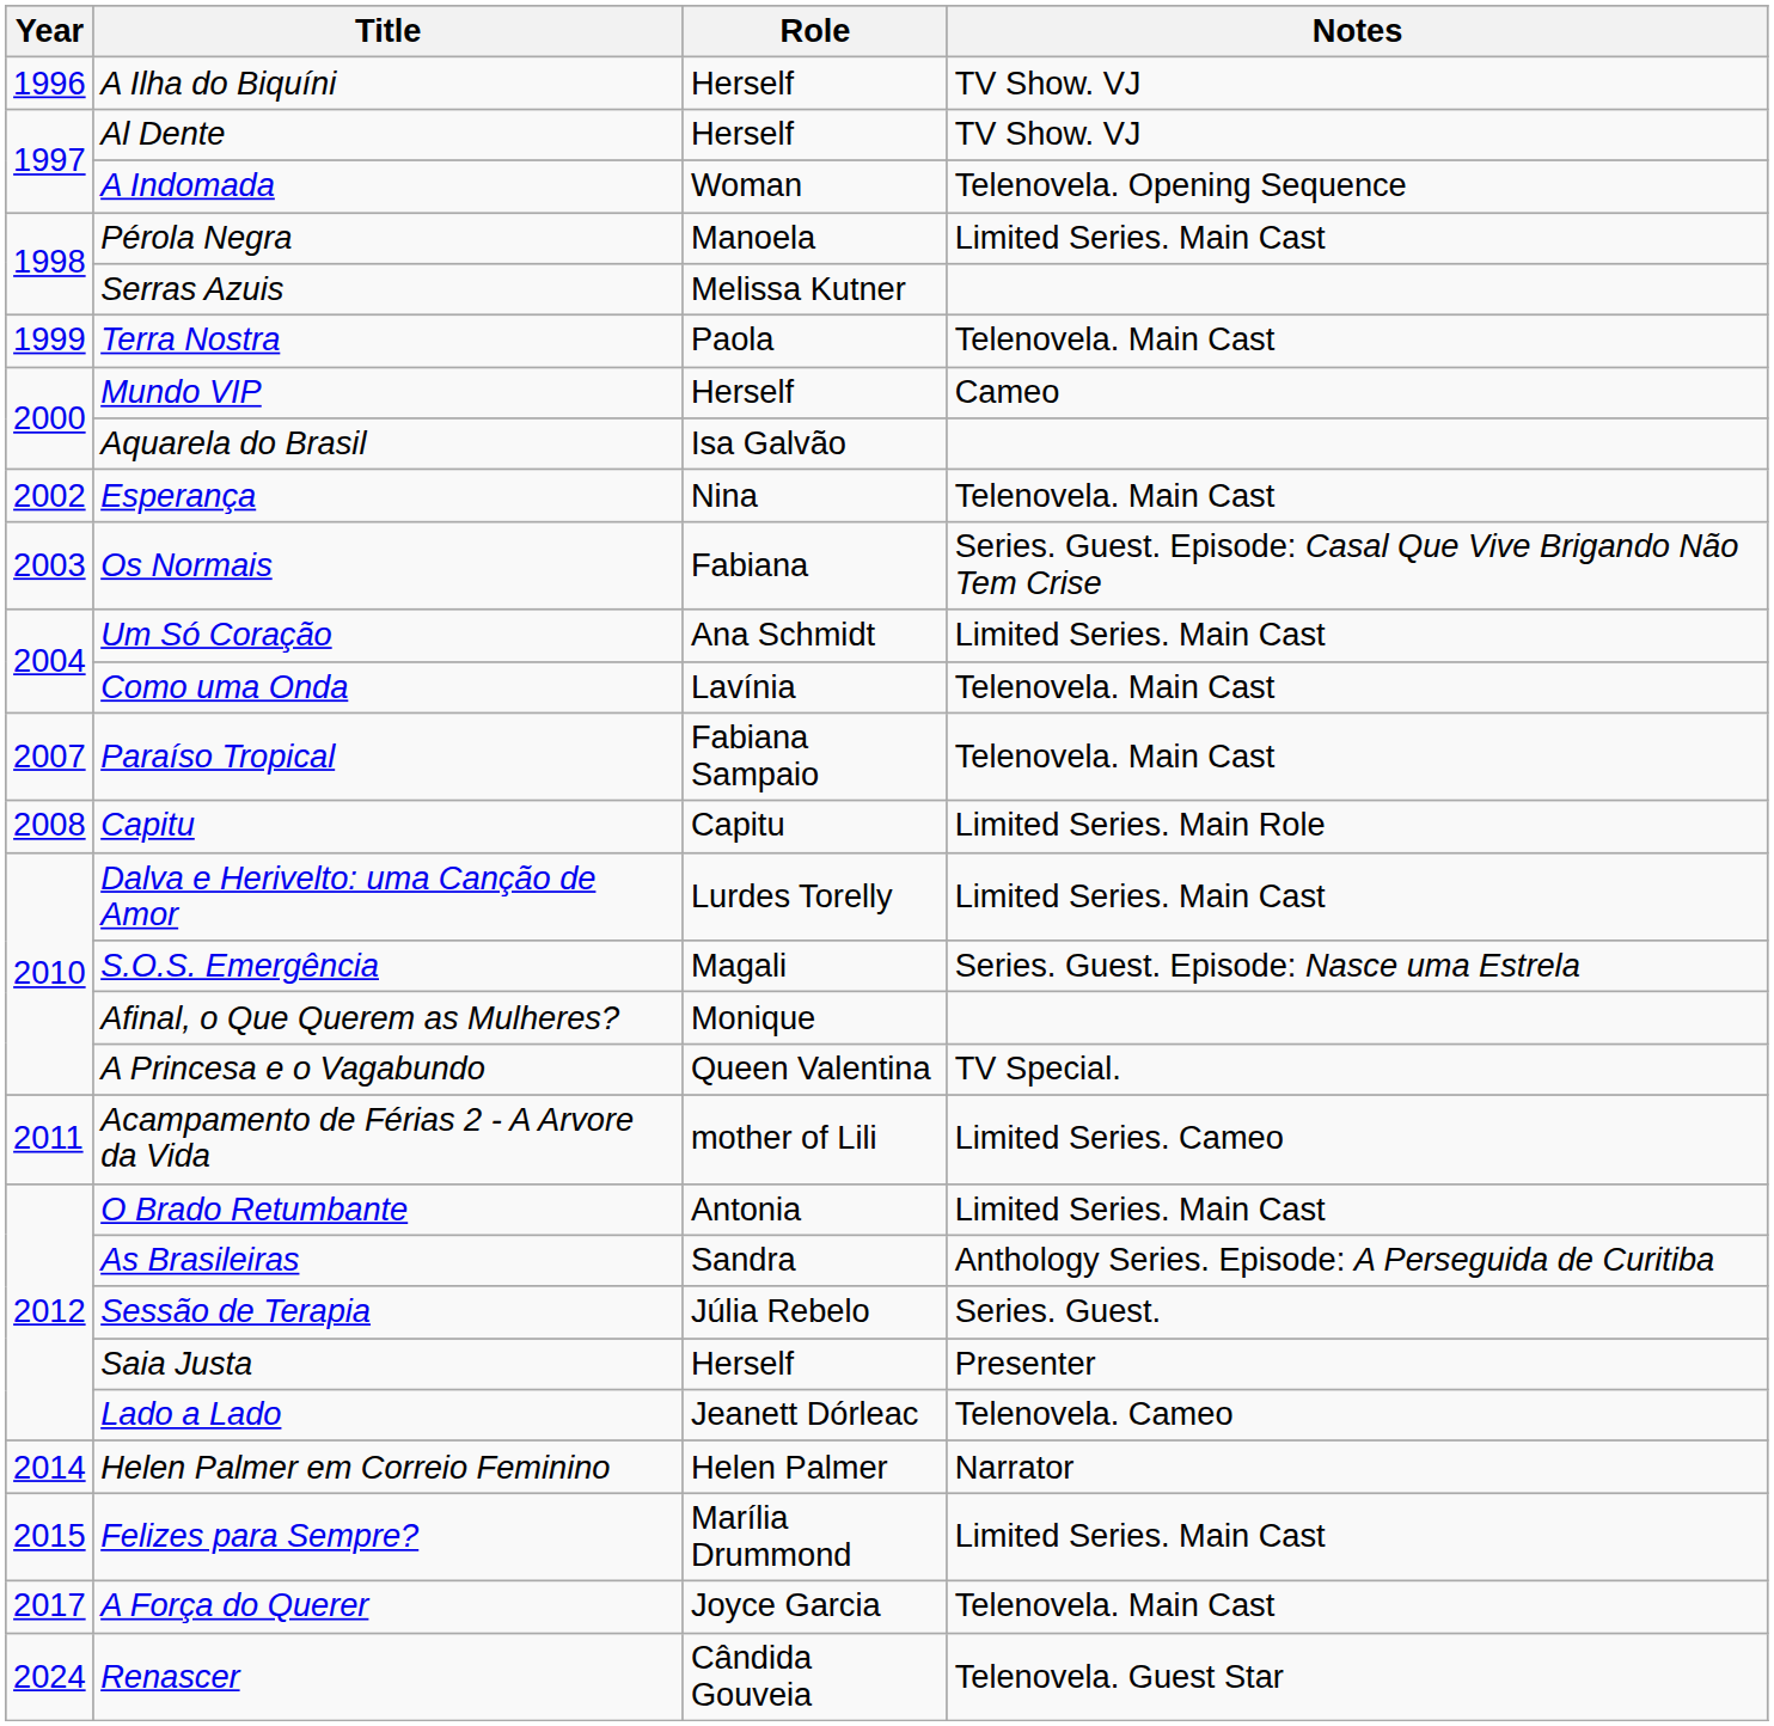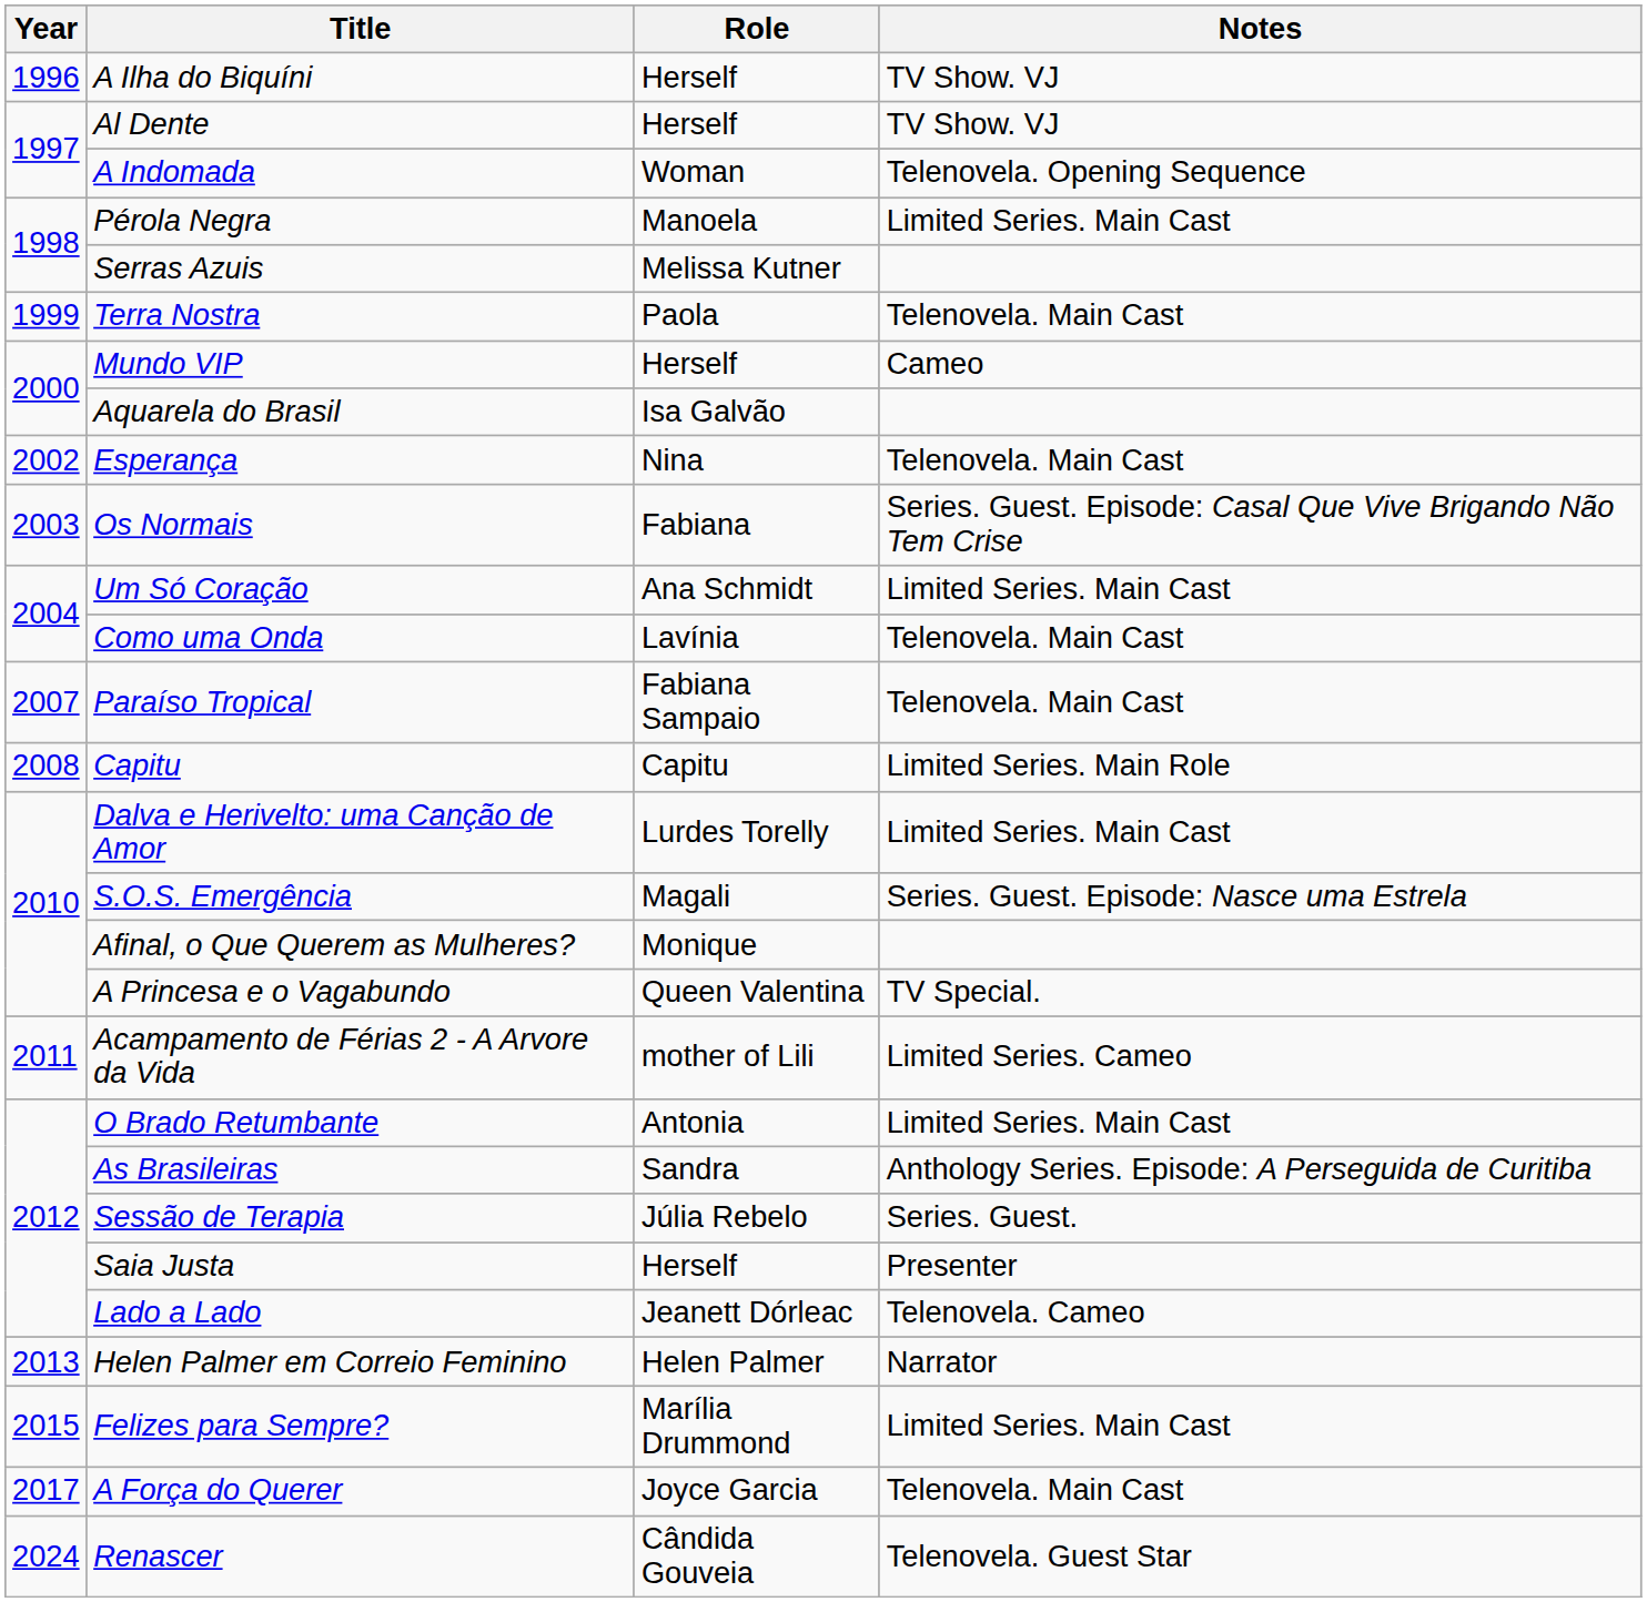Helen Palmer em Correio Feminino | Year: 2014 -> 2013
